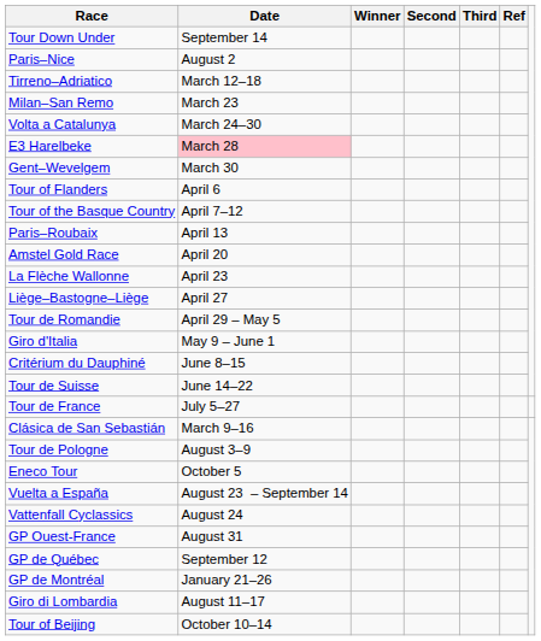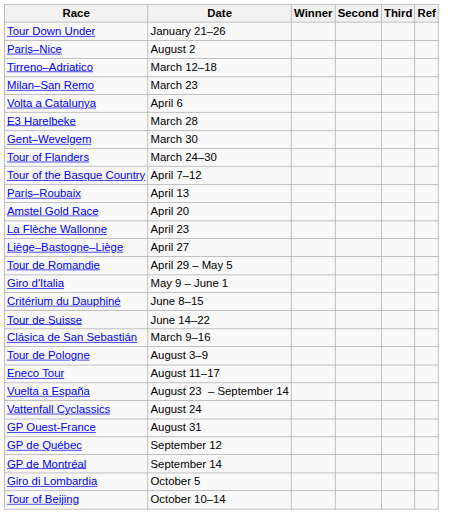Tour Down Under | Date: September 14 -> January 21–26
Volta a Catalunya | Date: March 24–30 -> April 6
E3 Harelbeke | Date: pink background -> no background
Tour of Flanders | Date: April 6 -> March 24–30
- row: Tour de France | July 5–27
Eneco Tour | Date: October 5 -> August 11–17
GP de Montréal | Date: January 21–26 -> September 14
Giro di Lombardia | Date: August 11–17 -> October 5
